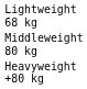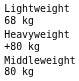rows swapped: Middleweight 80 kg <-> Heavyweight +80 kg
